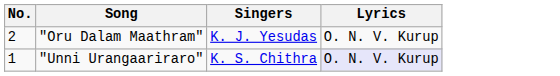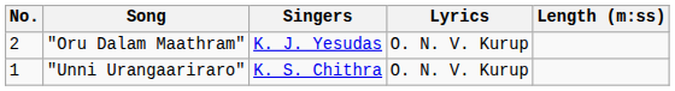+ column: Length (m:ss)
"Unni Urangaariraro" | Lyrics: lavender background -> no background
